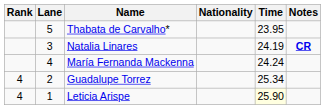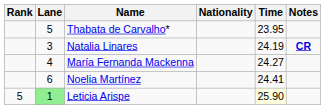María Fernanda Mackenna | Time: 24.24 -> 24.27
+ row: 6 | Noelia Martínez | 24.41
- row: 4 | 2 | Guadalupe Torrez | 25.34
Leticia Arispe | Rank: 4 -> 5
Leticia Arispe | Lane: no background -> lightgreen background
